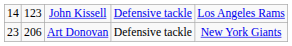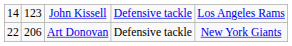Art Donovan | column 1: 23 -> 22
